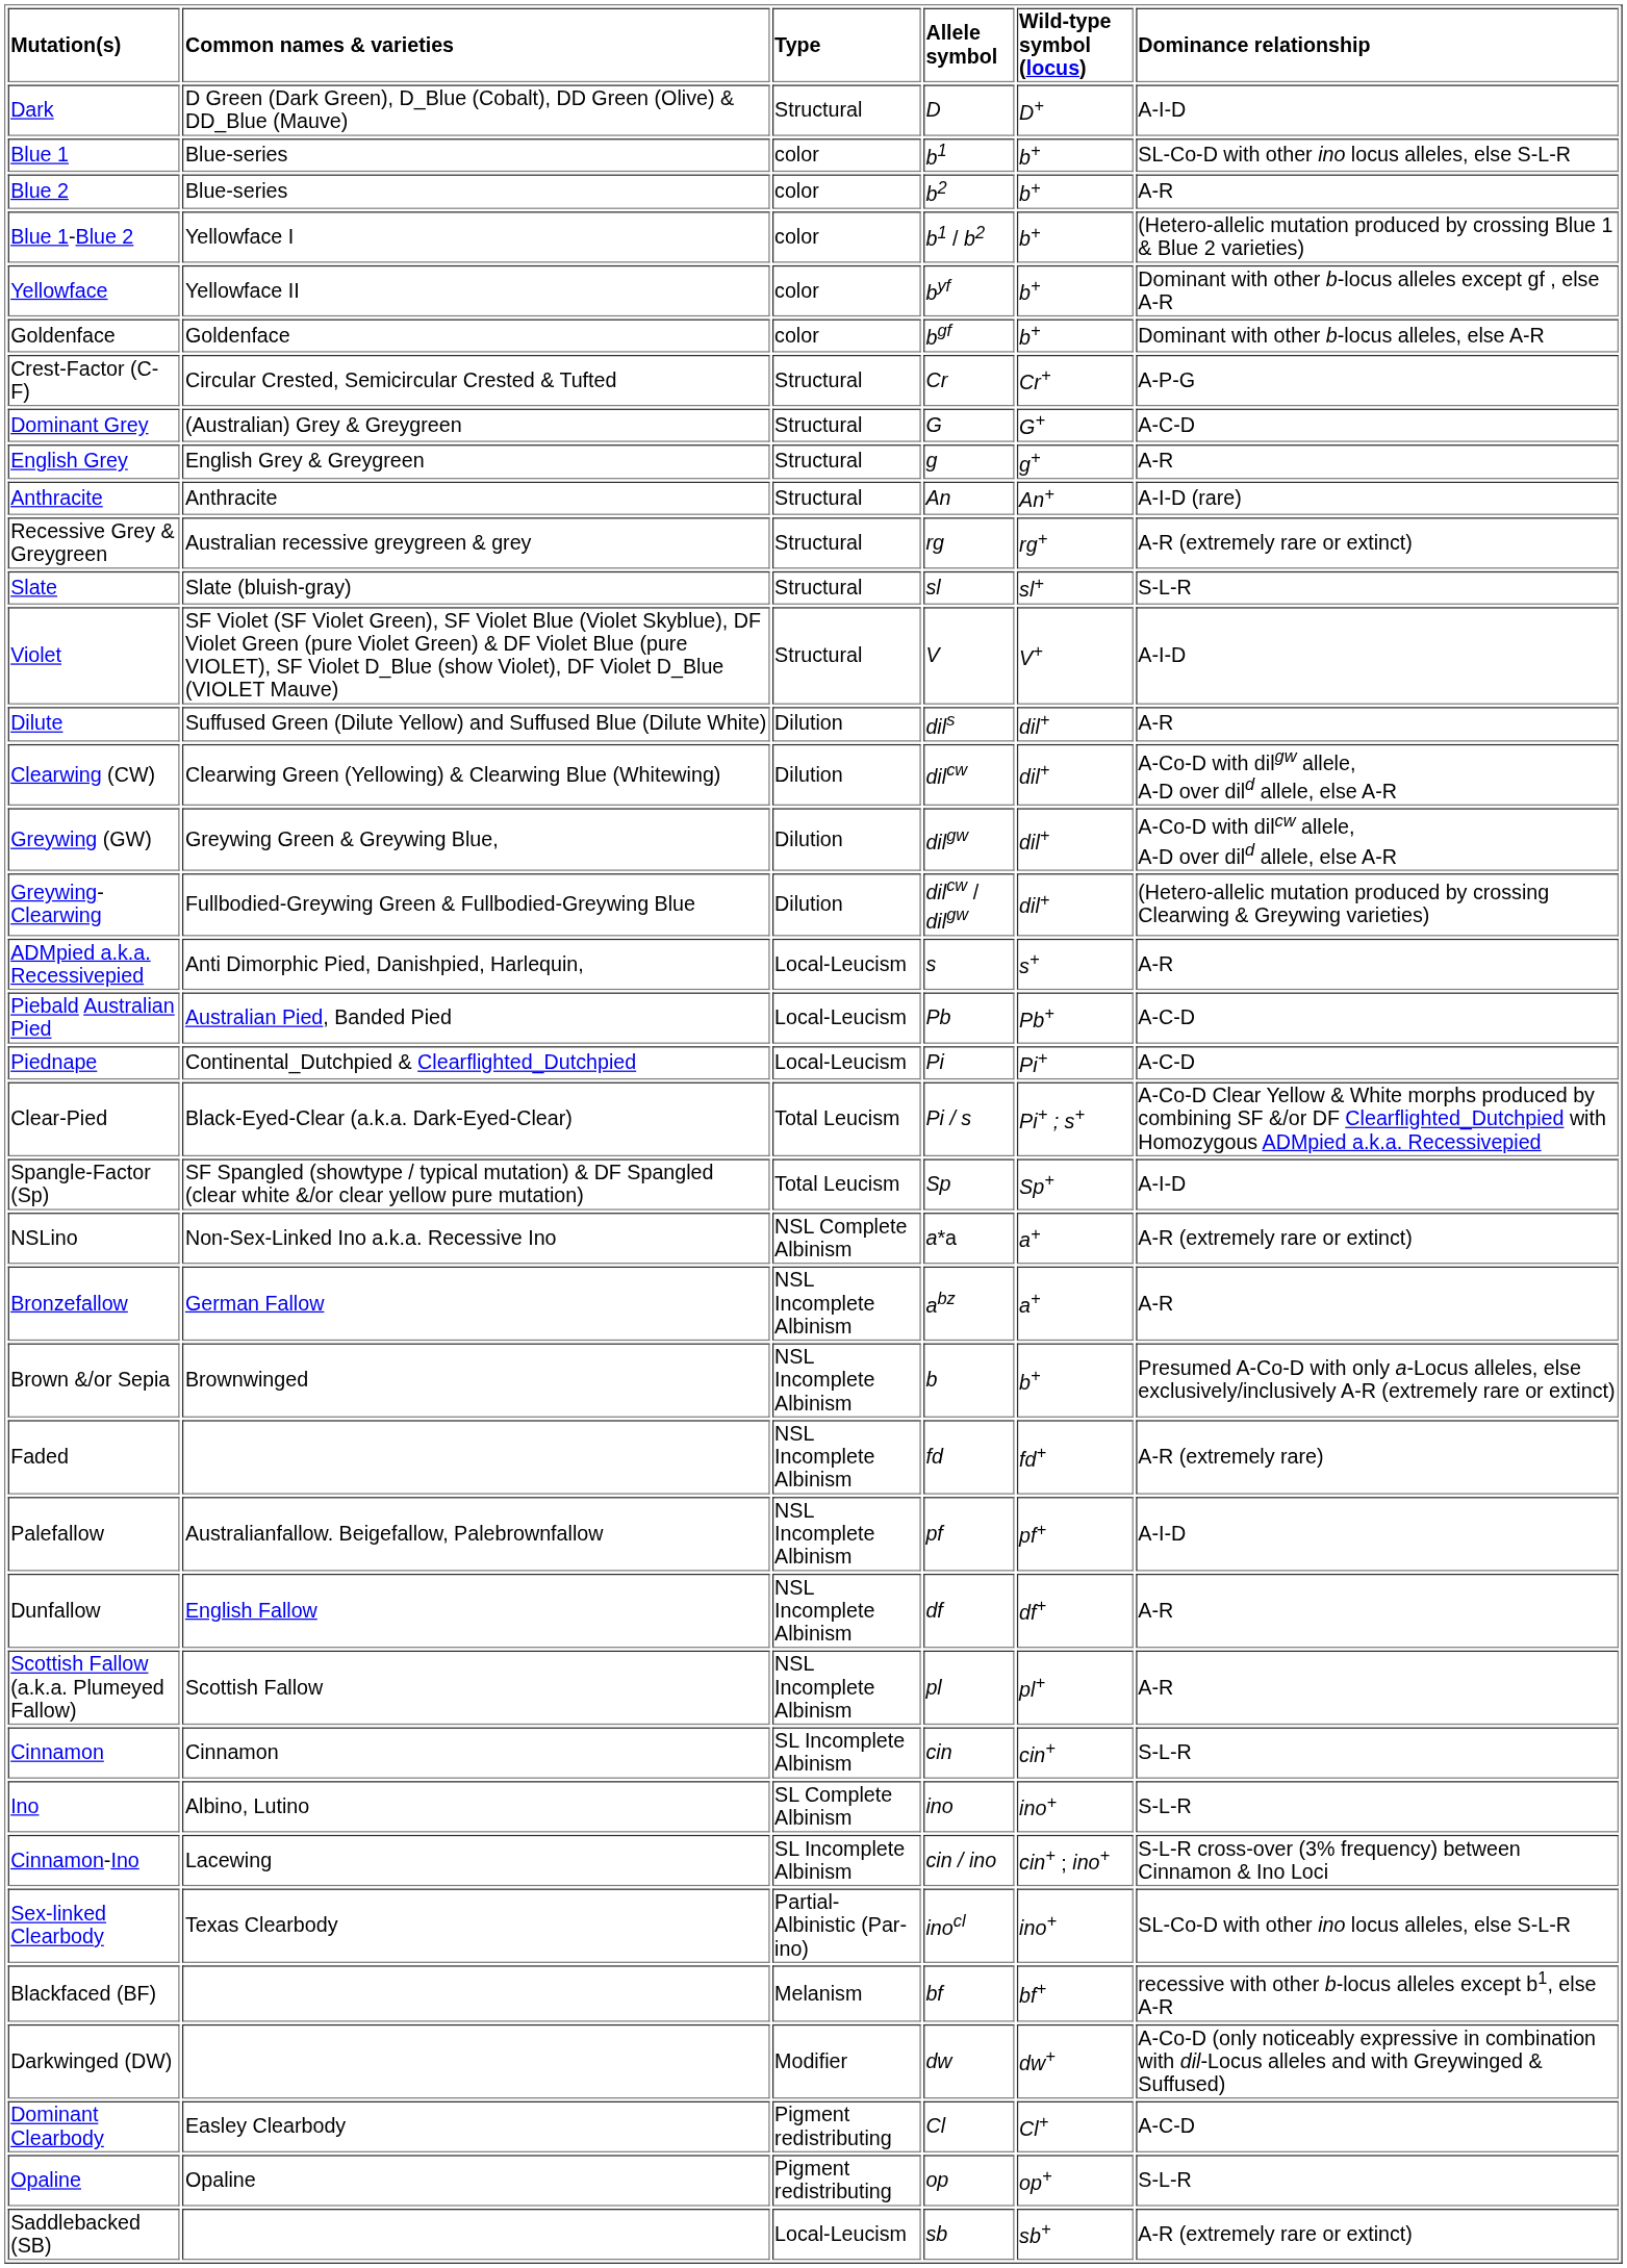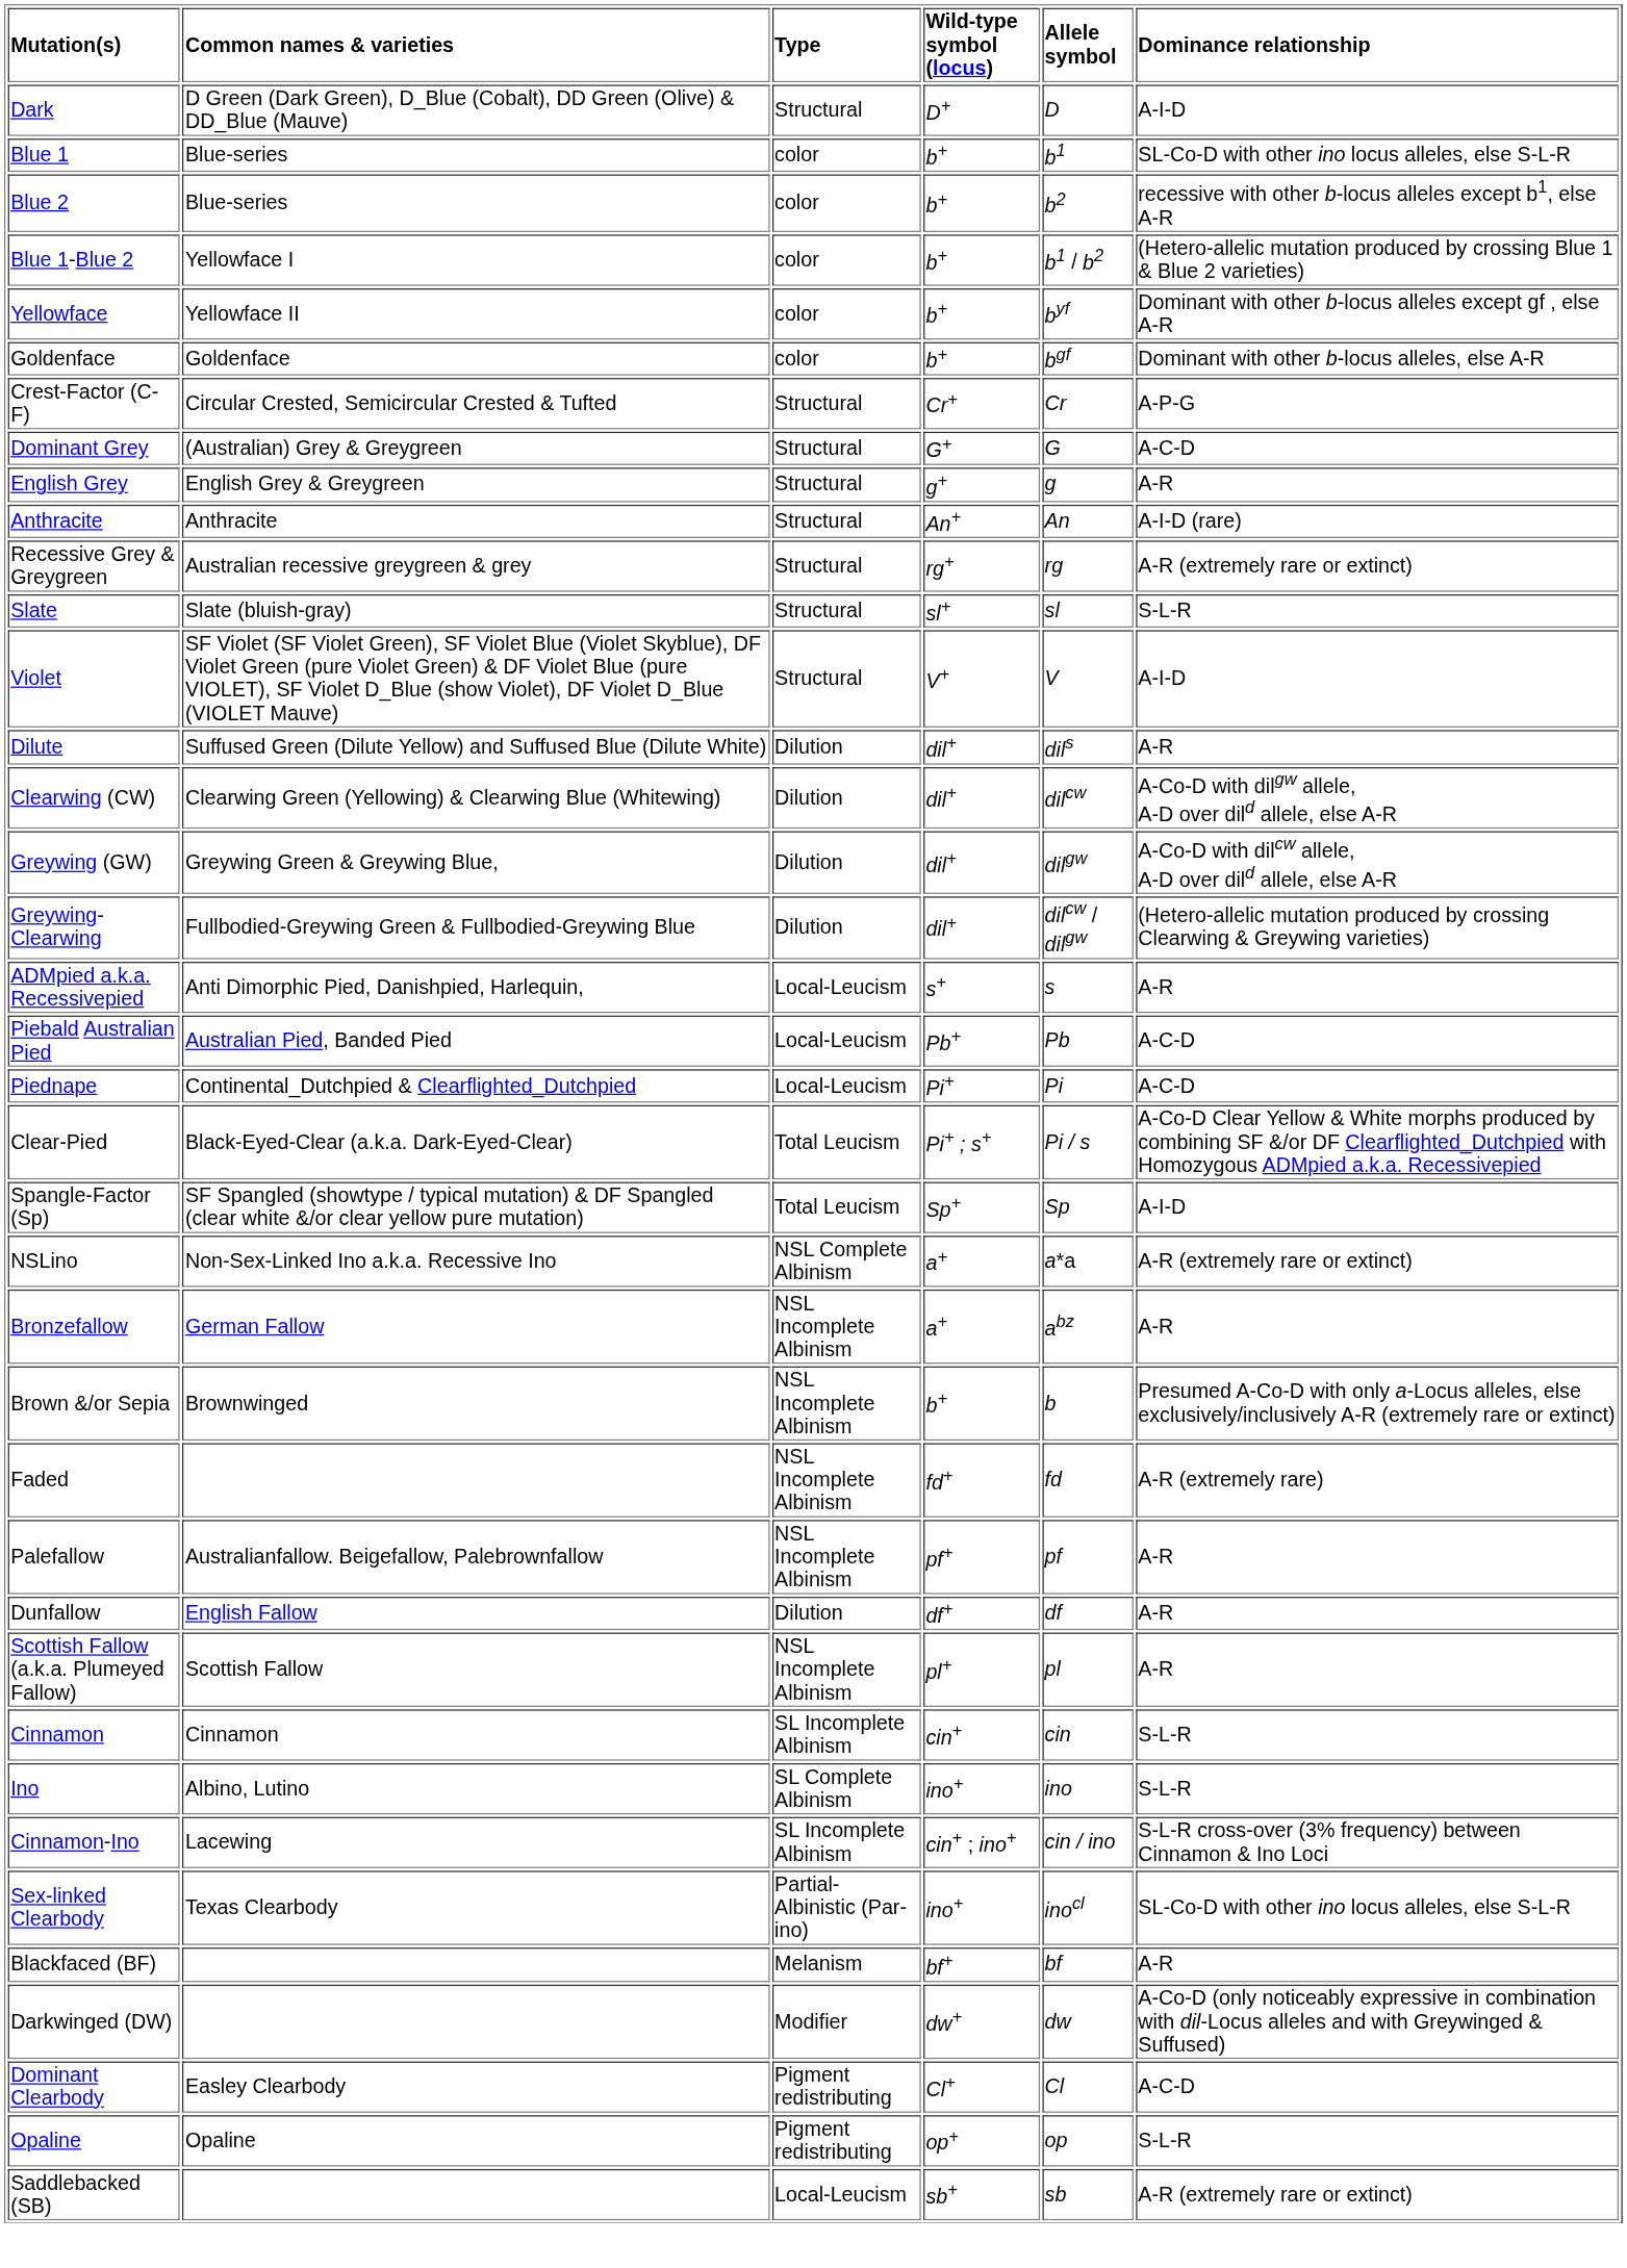columns swapped: Wild-type symbol (locus) <-> Allele symbol
Blue 2 | Dominance relationship: A-R -> recessive with other b-locus alleles except b1, else A-R
Palefallow | Dominance relationship: A-I-D -> A-R
Dunfallow | Type: NSL Incomplete Albinism -> Dilution
Blackfaced (BF) | Dominance relationship: recessive with other b-locus alleles except b1, else A-R -> A-R
